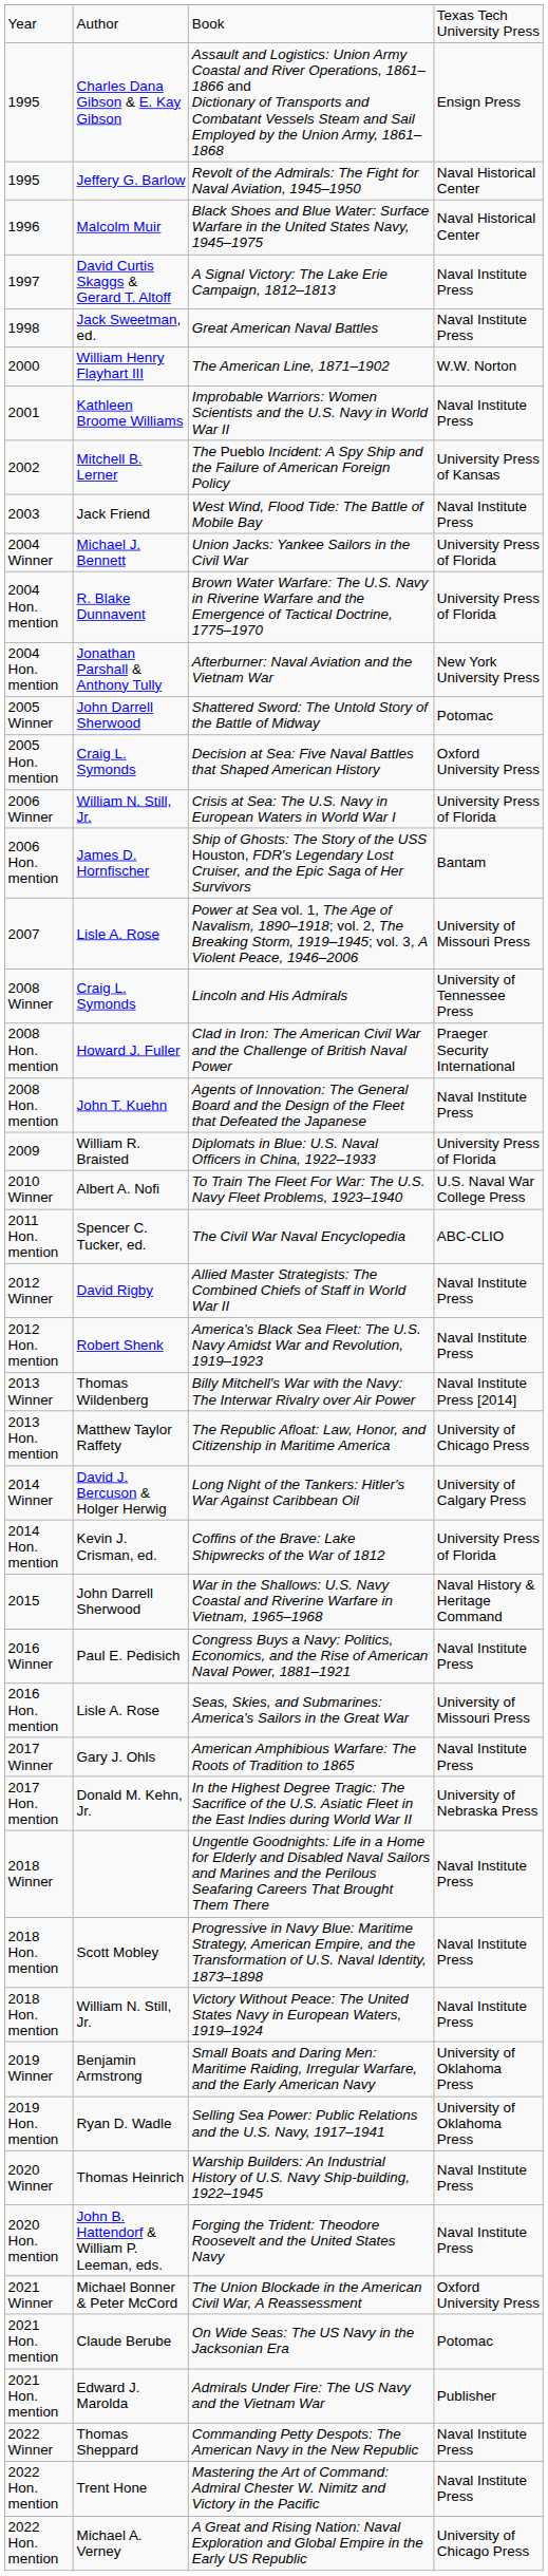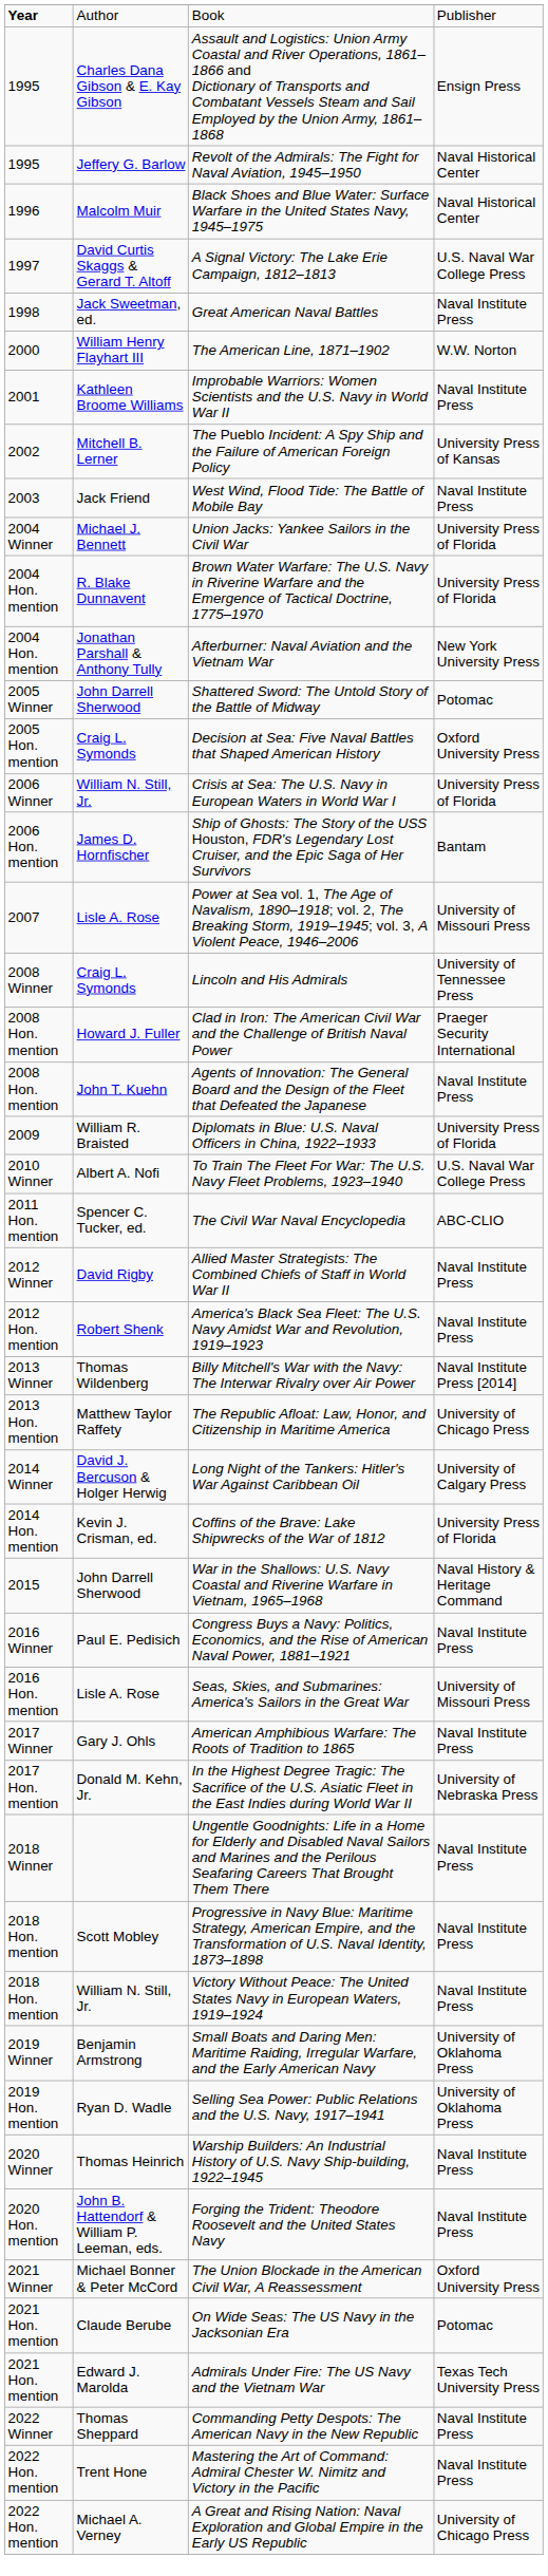Book | column 1: normal -> bold
Book | column 4: Texas Tech University Press -> Publisher
A Signal Victory: The Lake Erie Campaign, 1812–1813 | column 4: Naval Institute Press -> U.S. Naval War College Press
Admirals Under Fire: The US Navy and the Vietnam War | column 4: Publisher -> Texas Tech University Press
